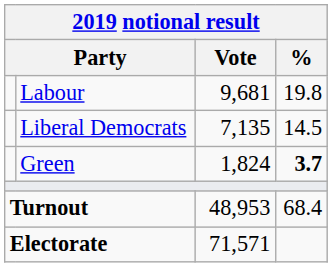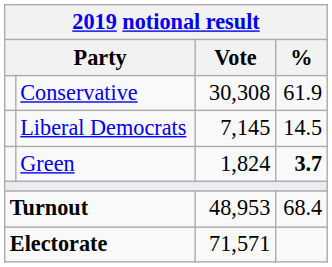+ row: Conservative | 30,308 | 61.9
- row: Labour | 9,681 | 19.8
Liberal Democrats | Vote: 7,135 -> 7,145
